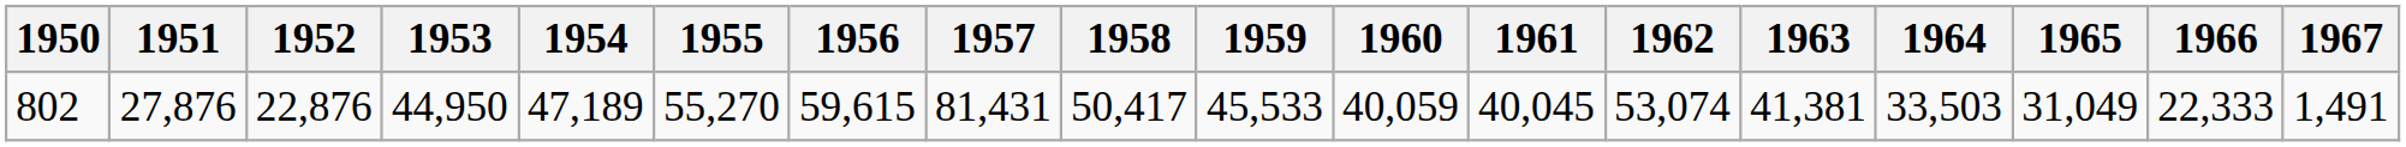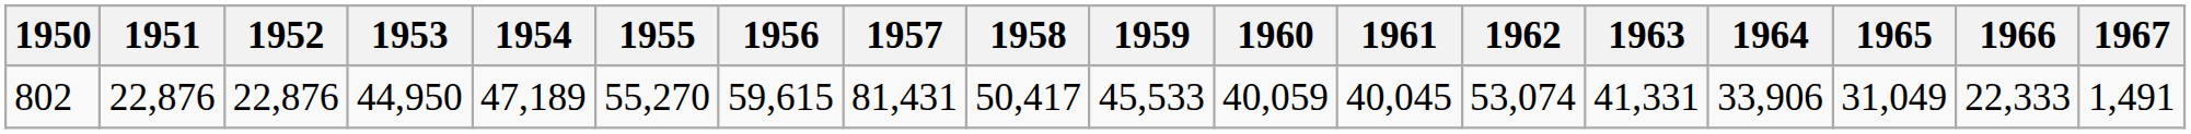802 | 1951: 27,876 -> 22,876
802 | 1963: 41,381 -> 41,331
802 | 1964: 33,503 -> 33,906
